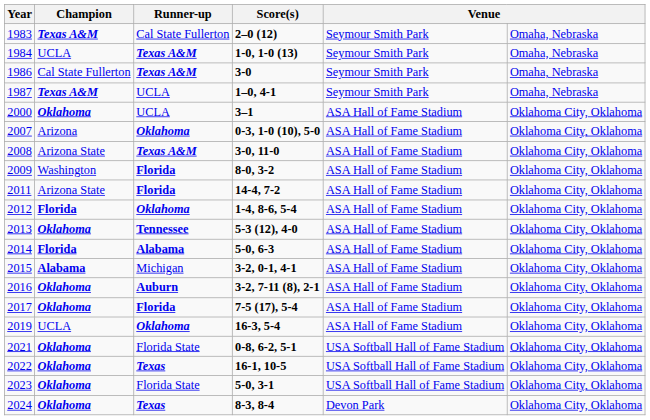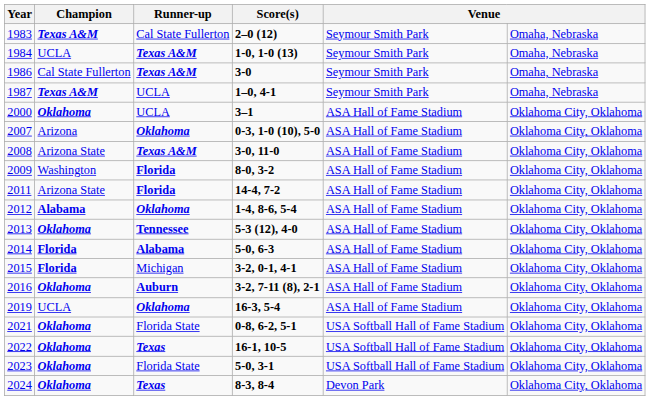2012 | Champion: Florida -> Alabama
2015 | Champion: Alabama -> Florida
- row: 2017 | Oklahoma | Florida | 7-5 (17), 5-4 | ASA Hall of Fame Stadium | Oklahoma City, Oklahoma
